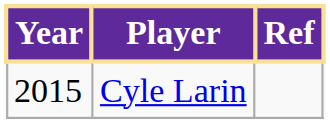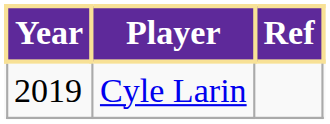Cyle Larin | Year: 2015 -> 2019
